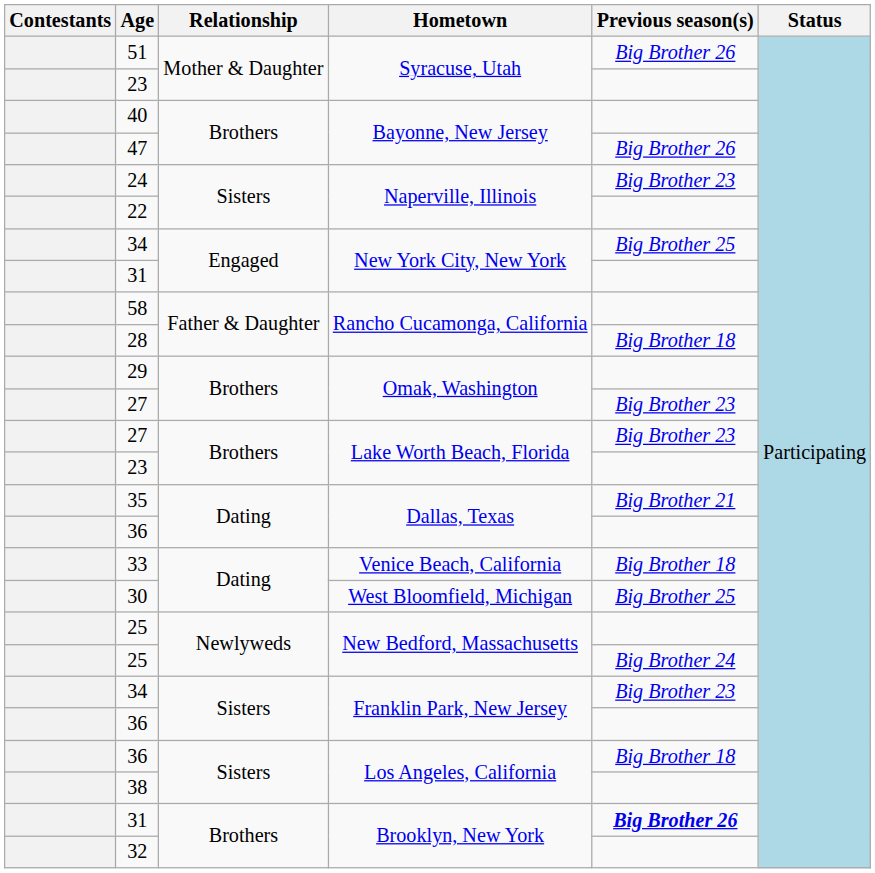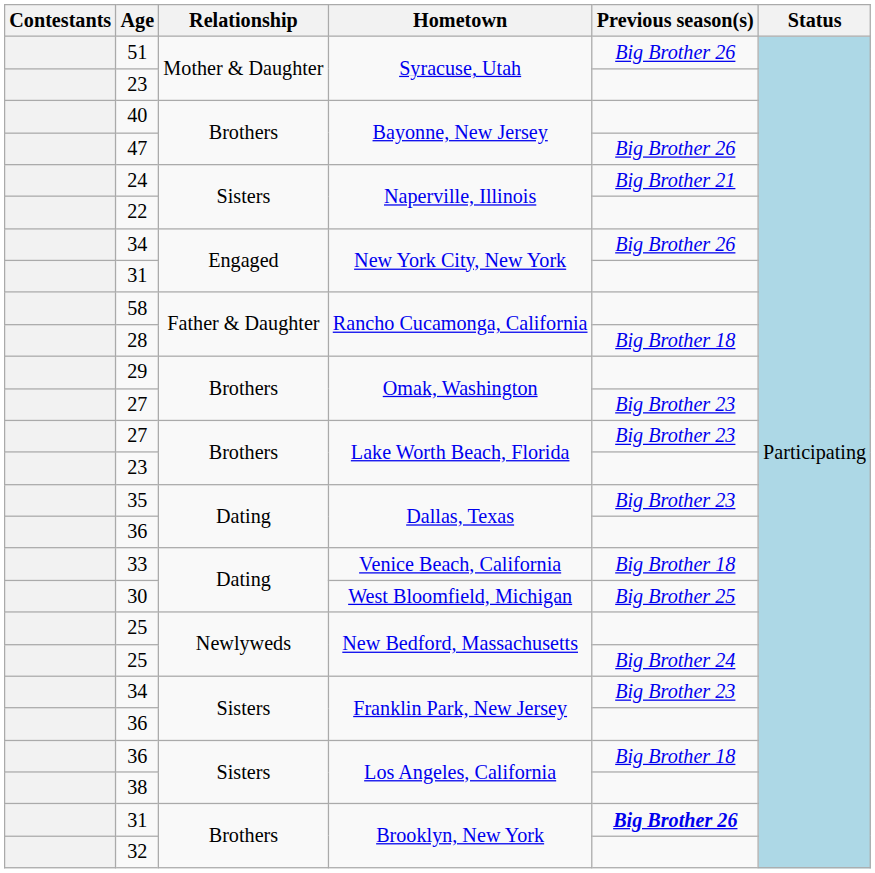24 | Previous season(s): Big Brother 23 -> Big Brother 21
34 / New York City, New York | Previous season(s): Big Brother 25 -> Big Brother 26
35 | Previous season(s): Big Brother 21 -> Big Brother 23
